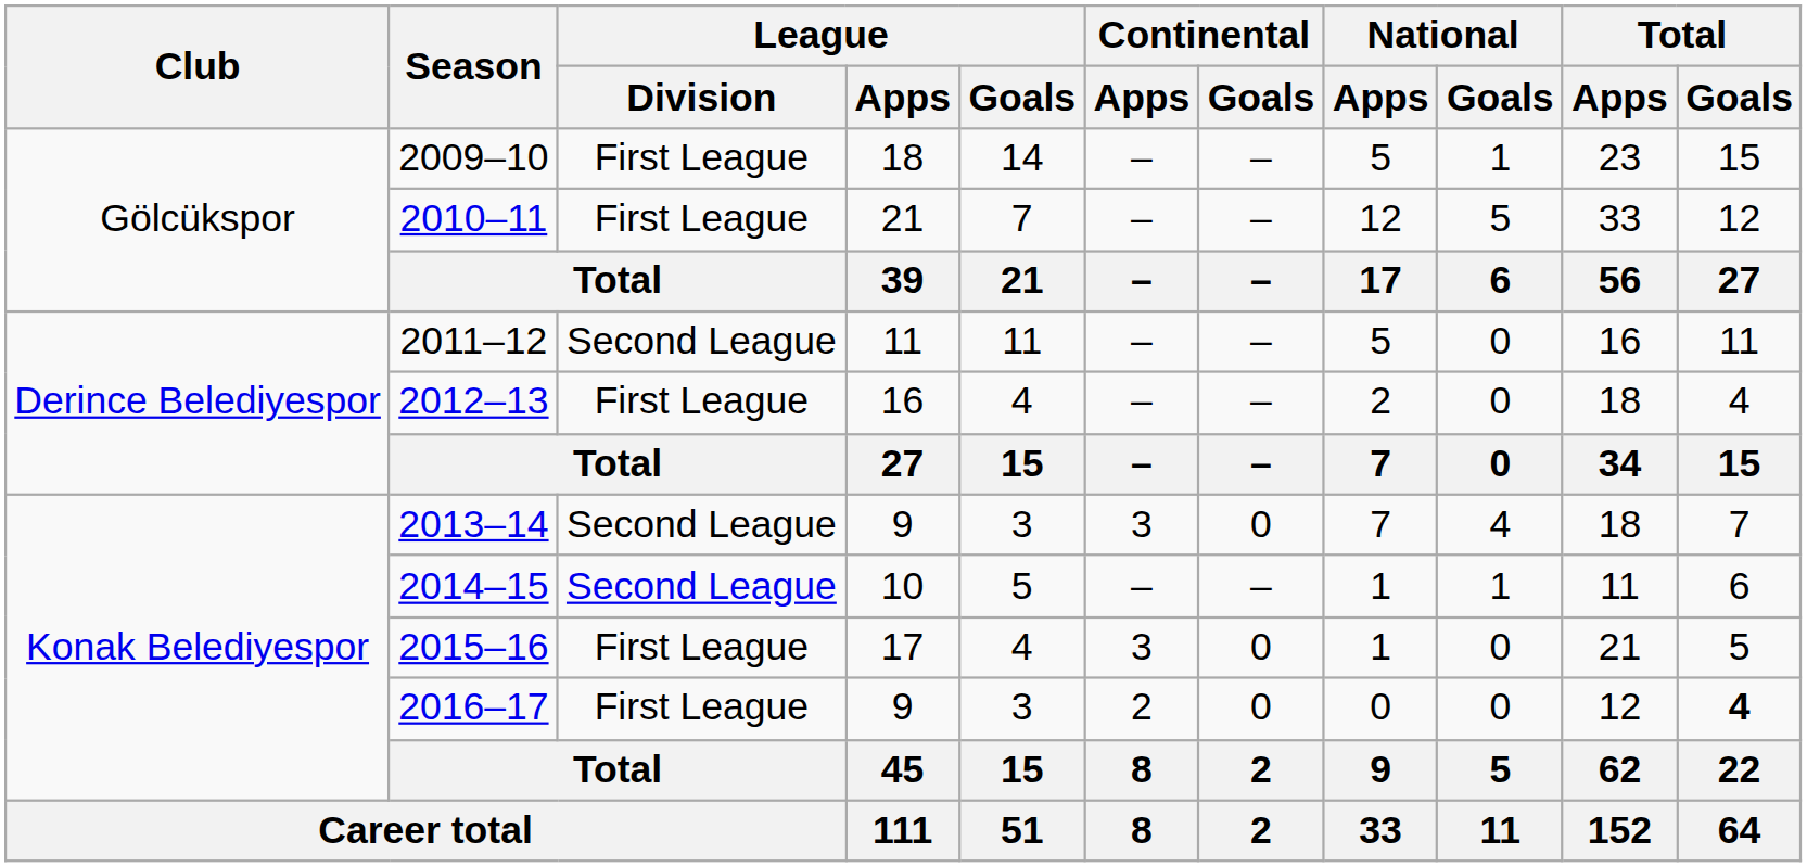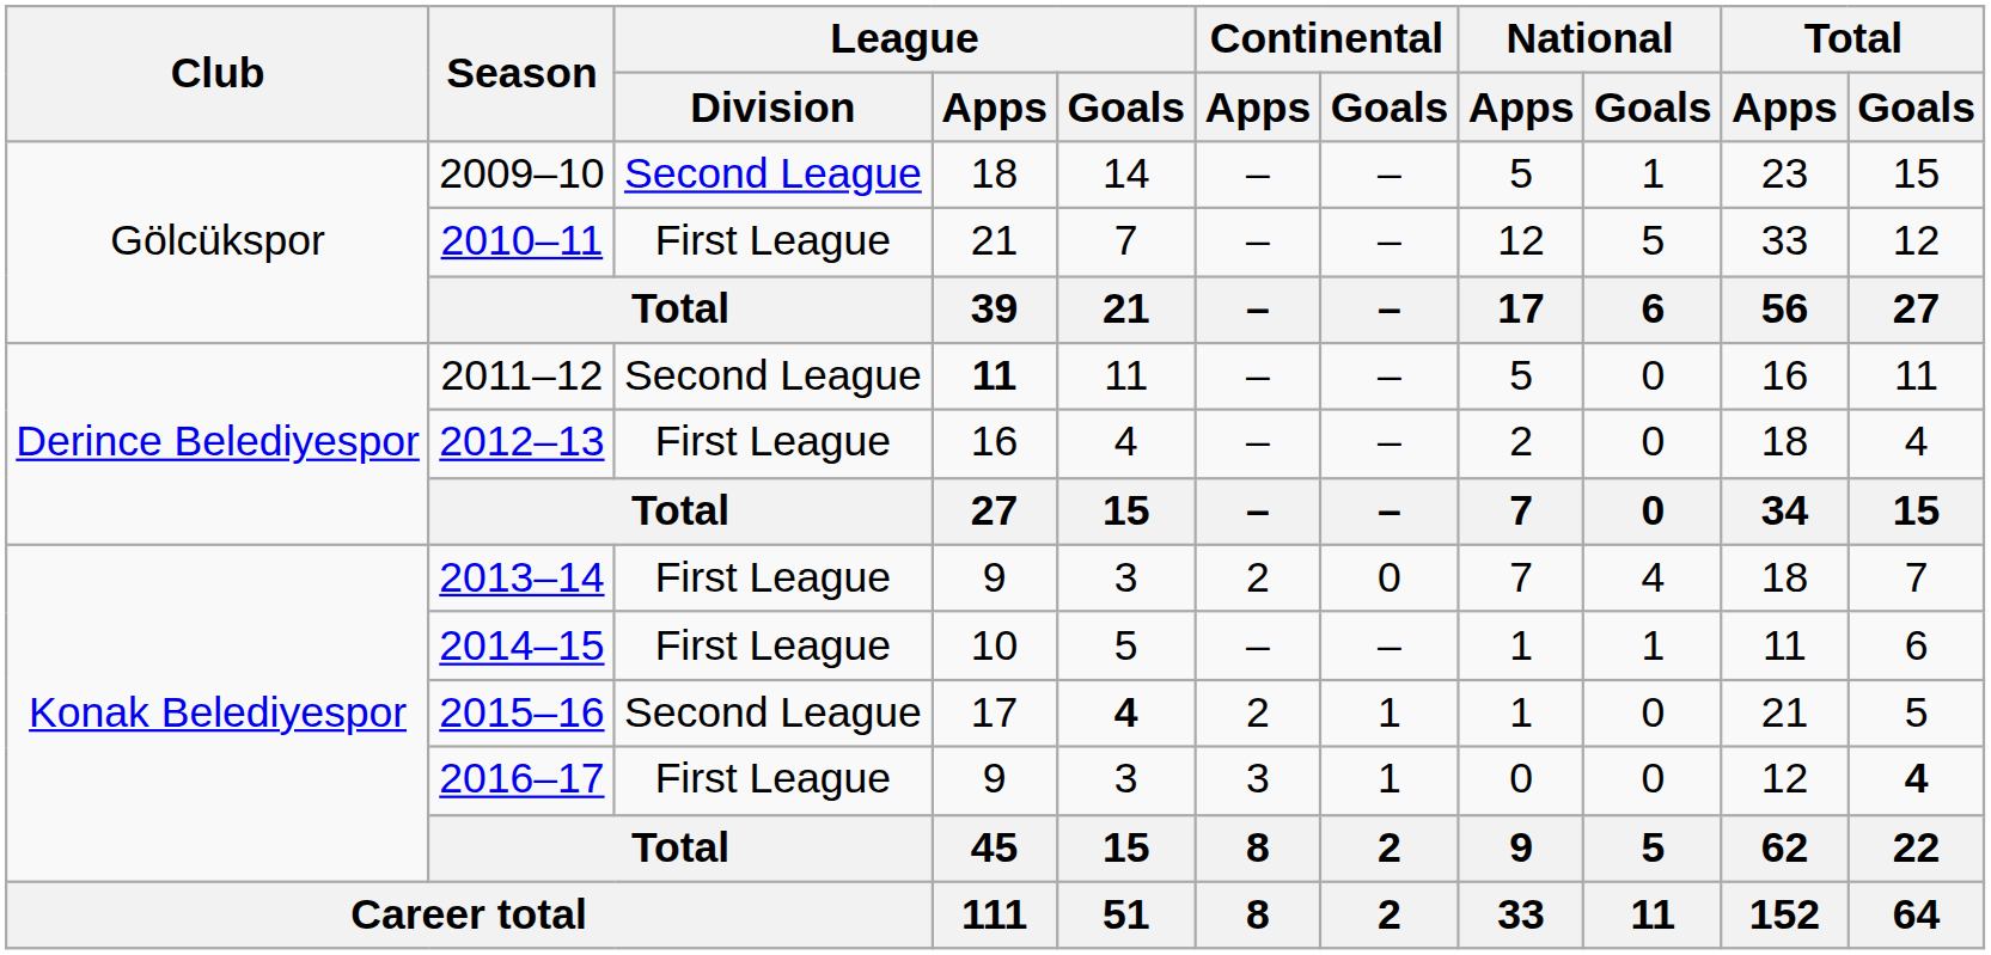2009–10 | League / Division: First League -> Second League
2011–12 | League / Apps: normal -> bold
2013–14 | League / Division: Second League -> First League
2013–14 | Continental / Apps: 3 -> 2
2014–15 | League / Division: Second League -> First League
2015–16 | League / Division: First League -> Second League
2015–16 | League / Goals: normal -> bold
2015–16 | Continental / Apps: 3 -> 2
2015–16 | Continental / Goals: 0 -> 1
2016–17 | Continental / Apps: 2 -> 3
2016–17 | Continental / Goals: 0 -> 1
